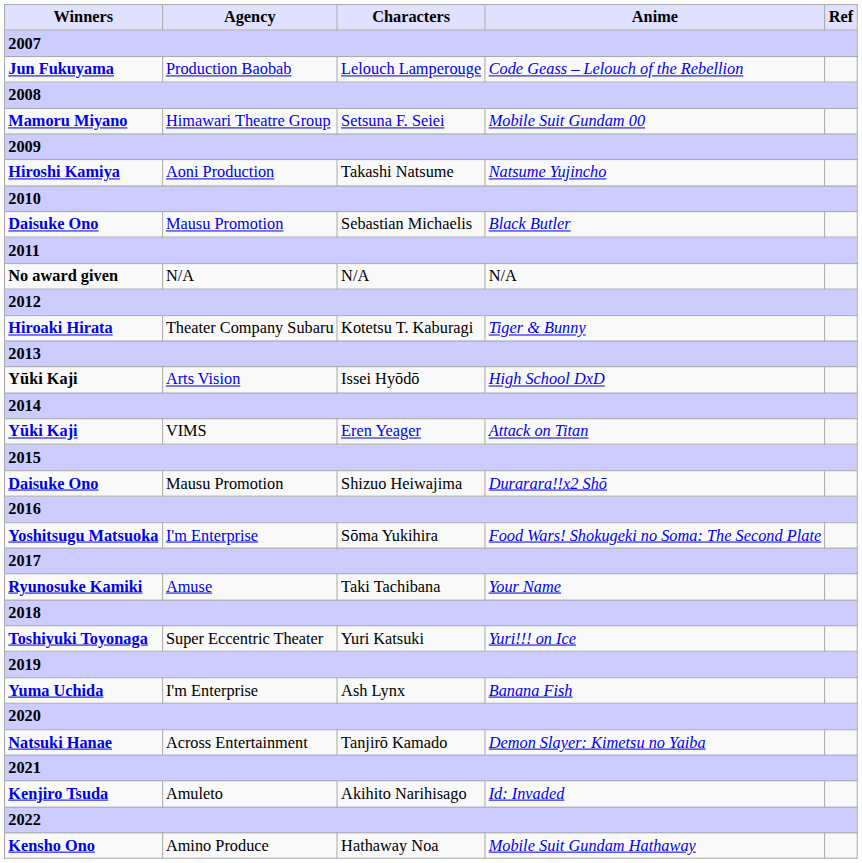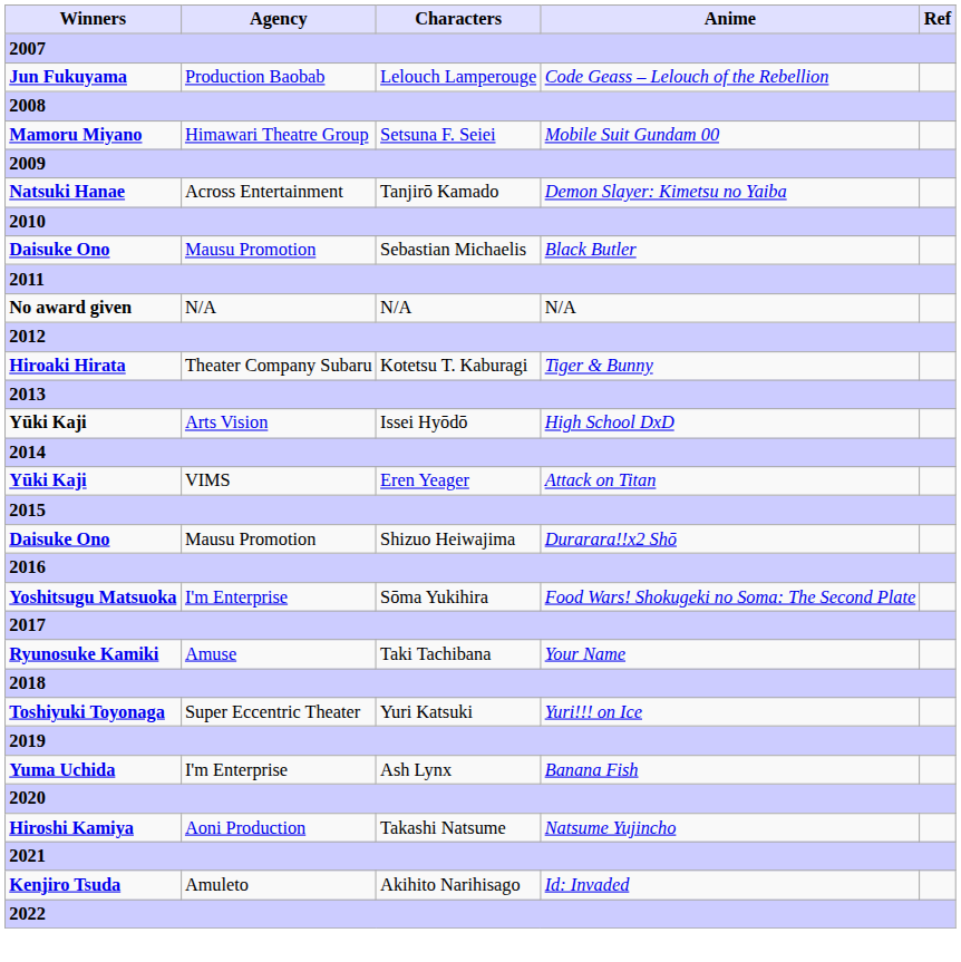rows swapped: Takashi Natsume <-> Tanjirō Kamado
- row: Kensho Ono | Amino Produce | Hathaway Noa | Mobile Suit Gundam Hathaway
